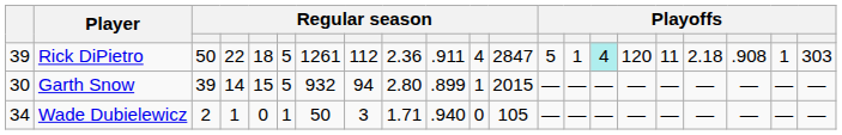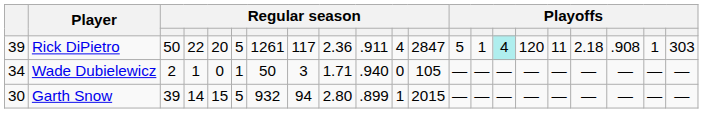Rick DiPietro | column 5: 18 -> 20
Rick DiPietro | column 8: 112 -> 117
rows swapped: Garth Snow <-> Wade Dubielewicz
